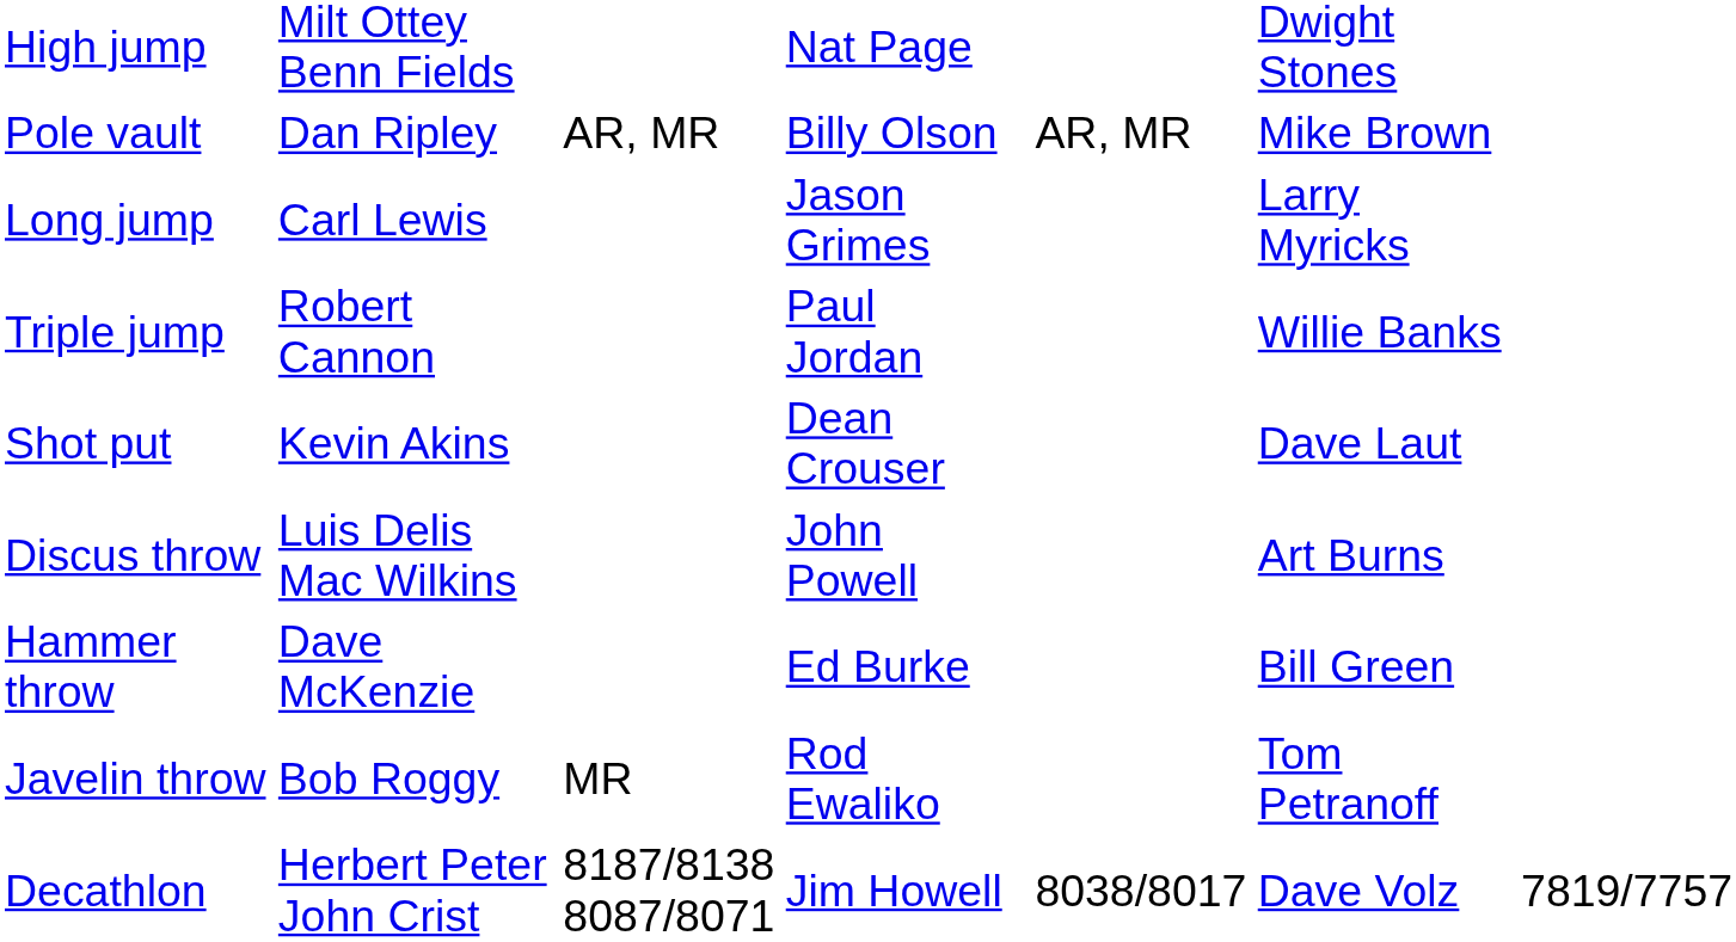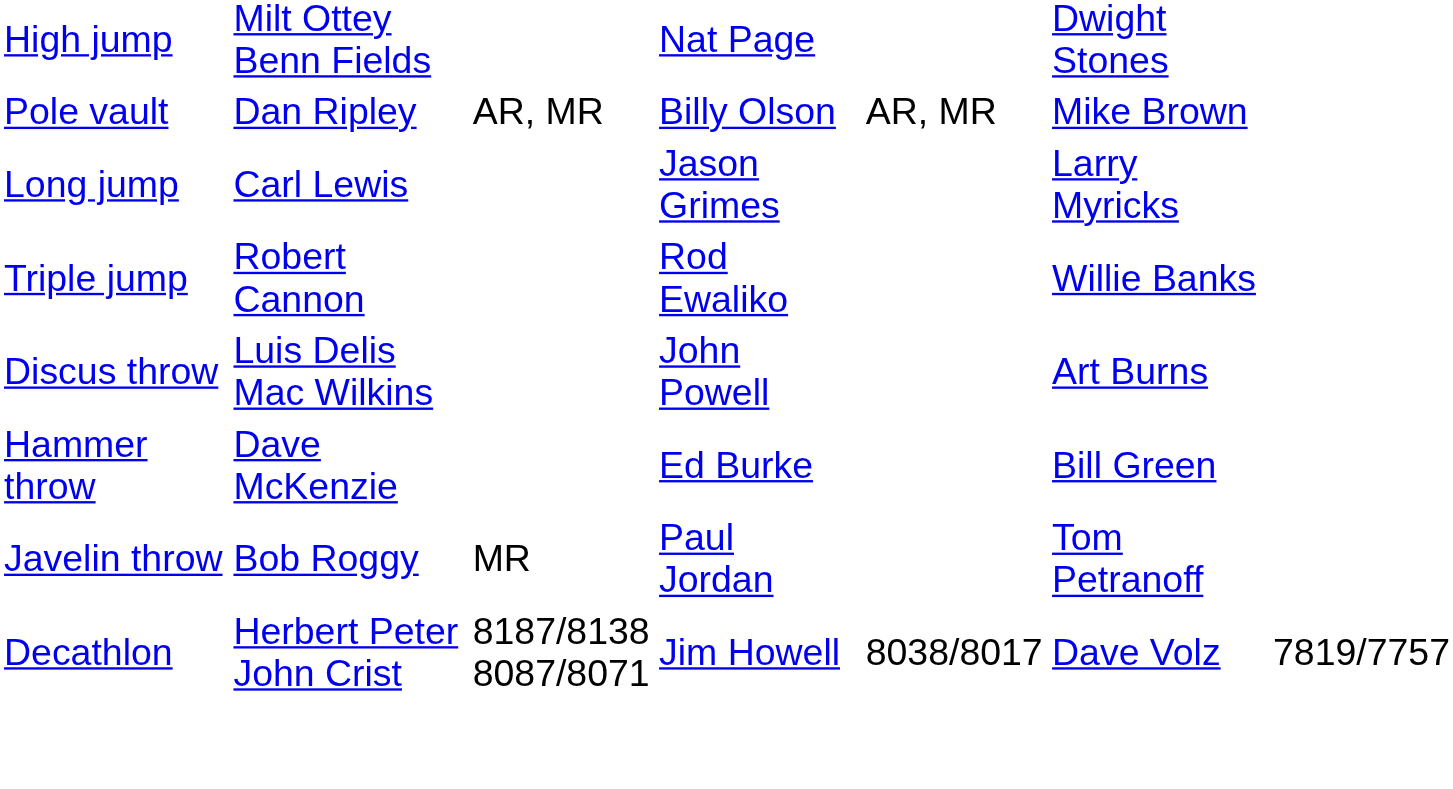Triple jump | column 4: Paul Jordan -> Rod Ewaliko
- row: Shot put | Kevin Akins | Dean Crouser | Dave Laut
Javelin throw | column 4: Rod Ewaliko -> Paul Jordan
